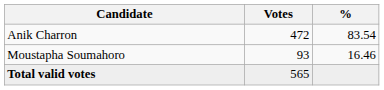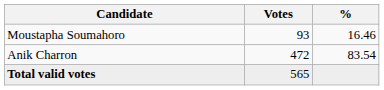rows swapped: Anik Charron <-> Moustapha Soumahoro
